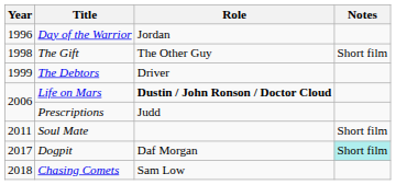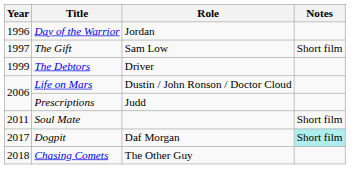The Gift | Year: 1998 -> 1997
The Gift | Role: The Other Guy -> Sam Low
Life on Mars | Role: bold -> normal
Chasing Comets | Role: Sam Low -> The Other Guy
